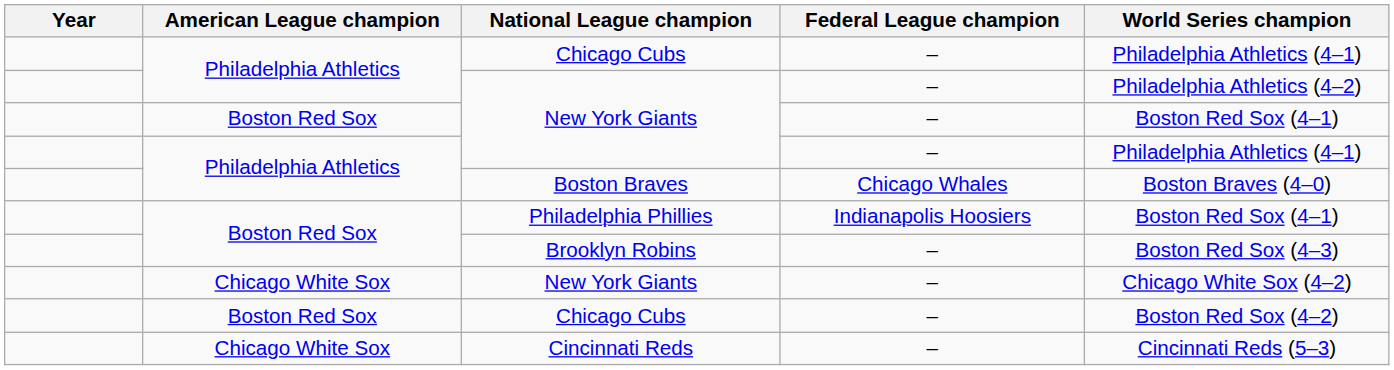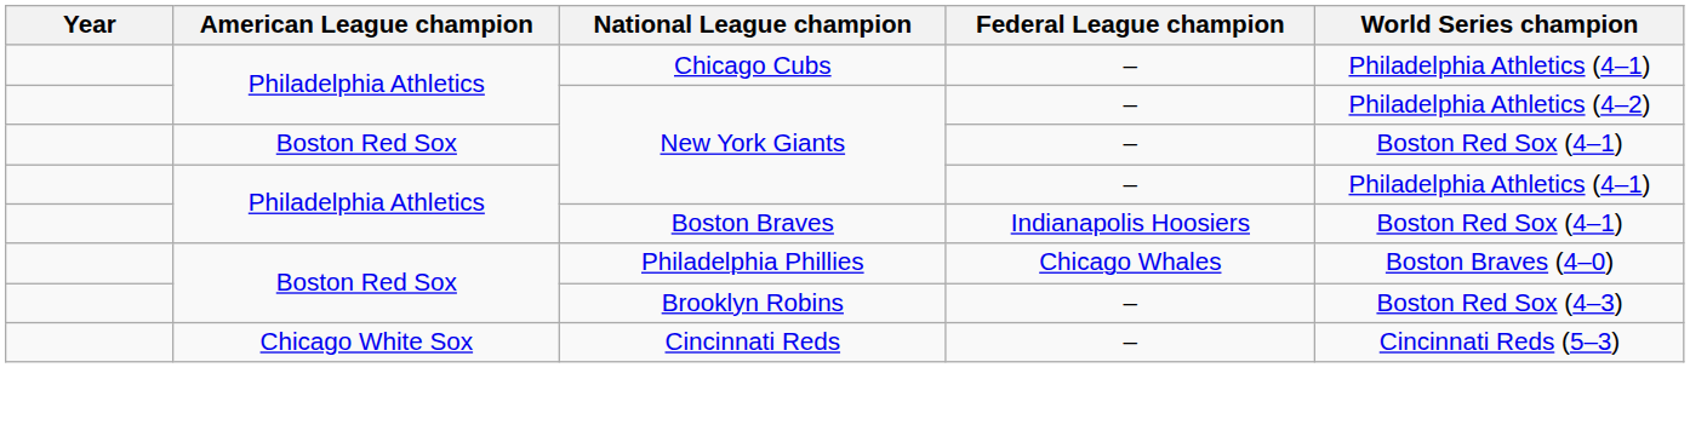Boston Braves | Federal League champion: Chicago Whales -> Indianapolis Hoosiers
Boston Braves | World Series champion: Boston Braves (4–0) -> Boston Red Sox (4–1)
Philadelphia Phillies | Federal League champion: Indianapolis Hoosiers -> Chicago Whales
Philadelphia Phillies | World Series champion: Boston Red Sox (4–1) -> Boston Braves (4–0)
- row: Chicago White Sox | New York Giants | – | Chicago White Sox (4–2)
- row: Boston Red Sox | Chicago Cubs | – | Boston Red Sox (4–2)
